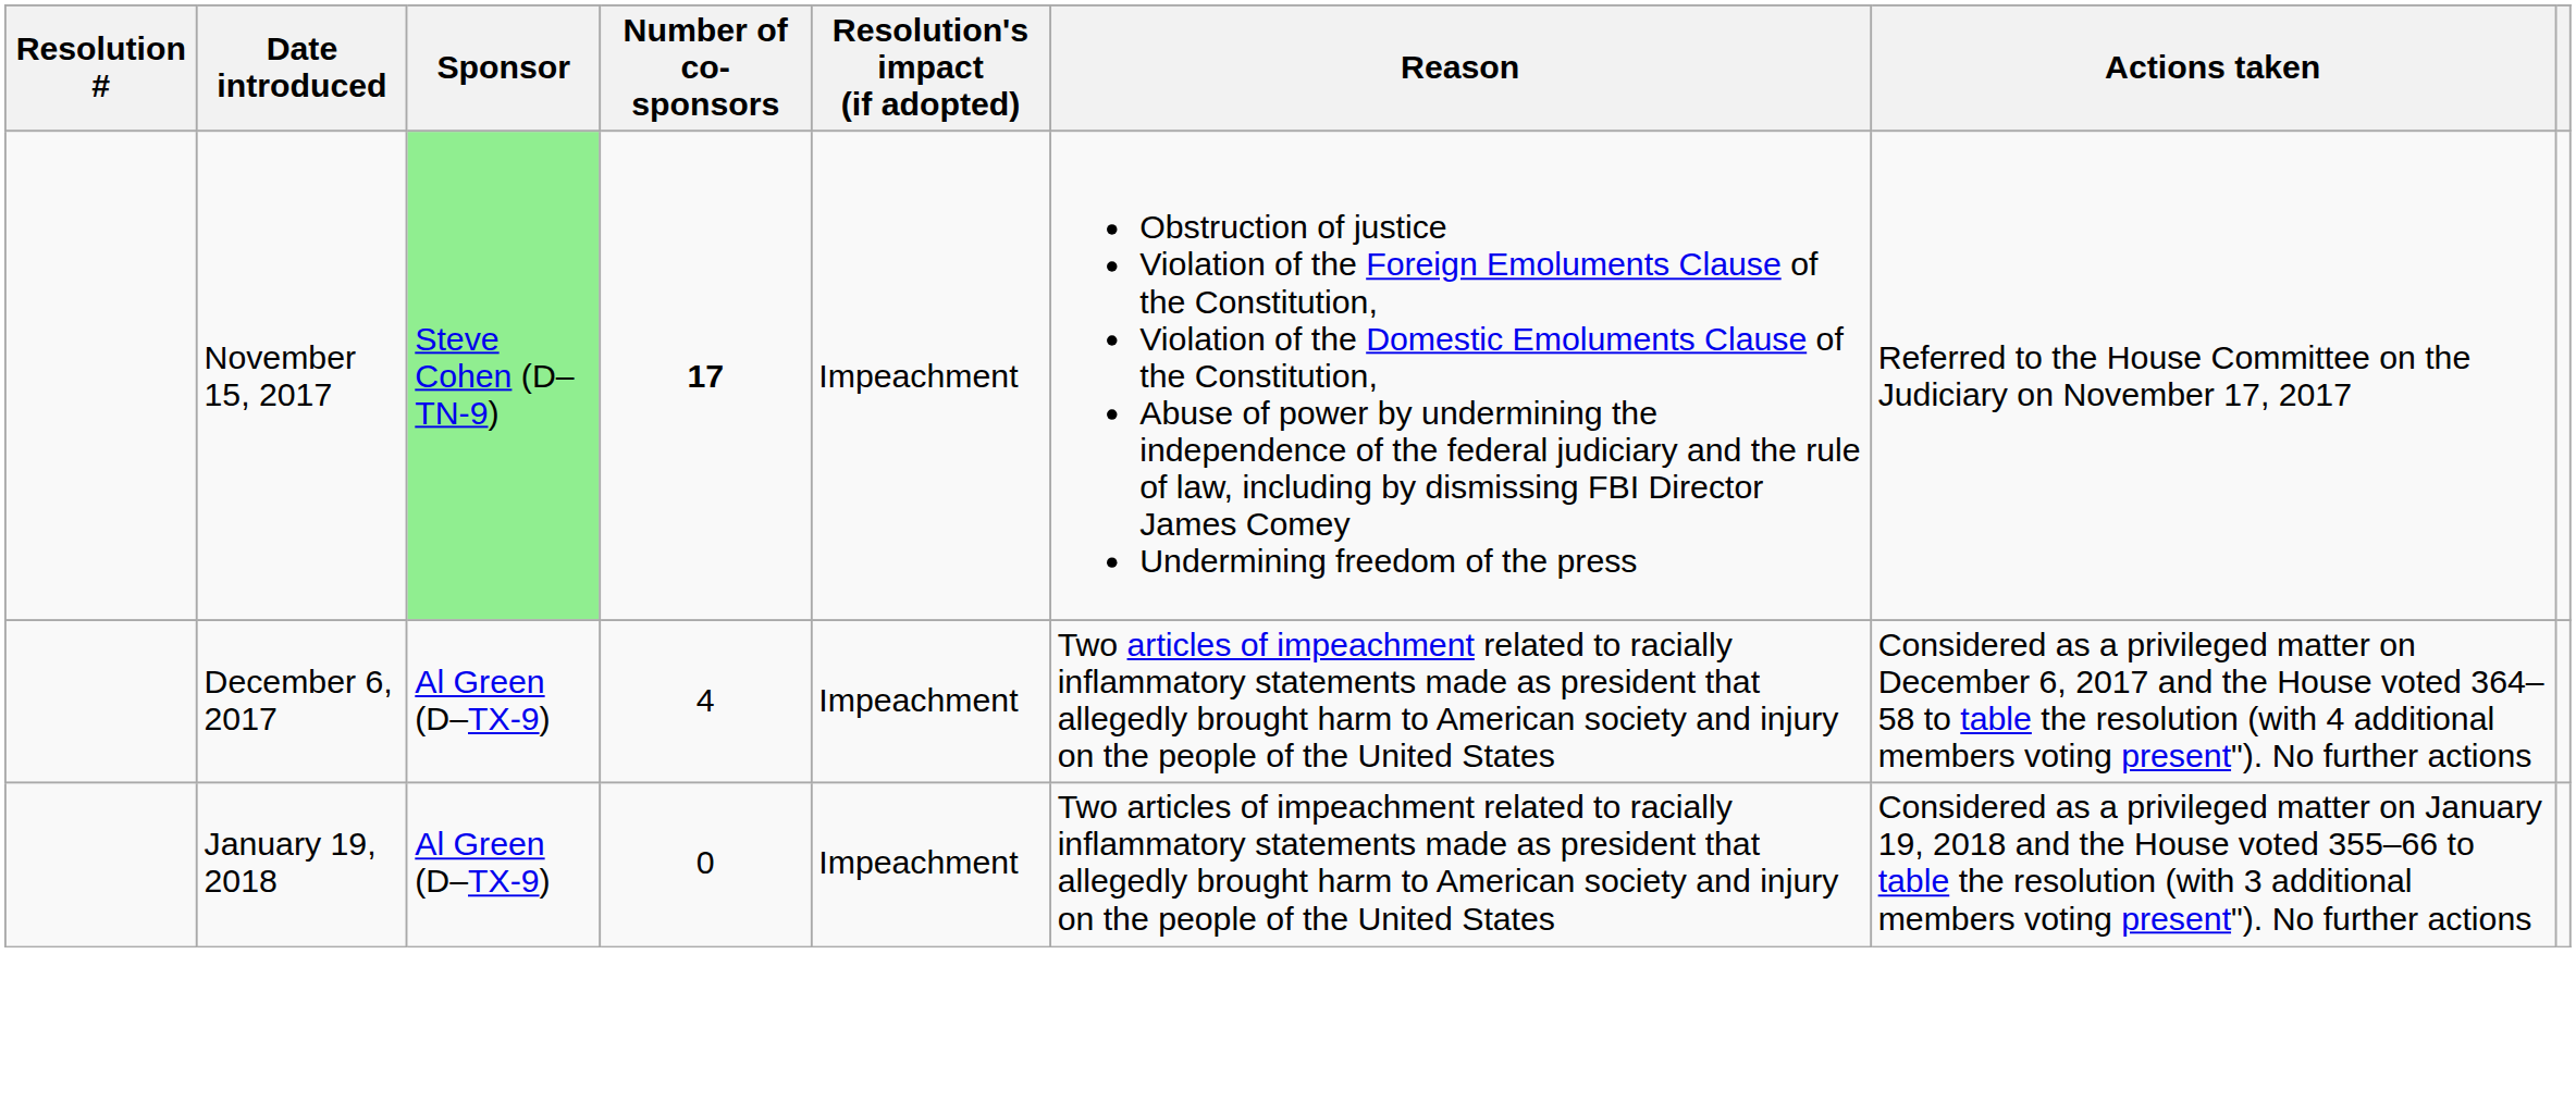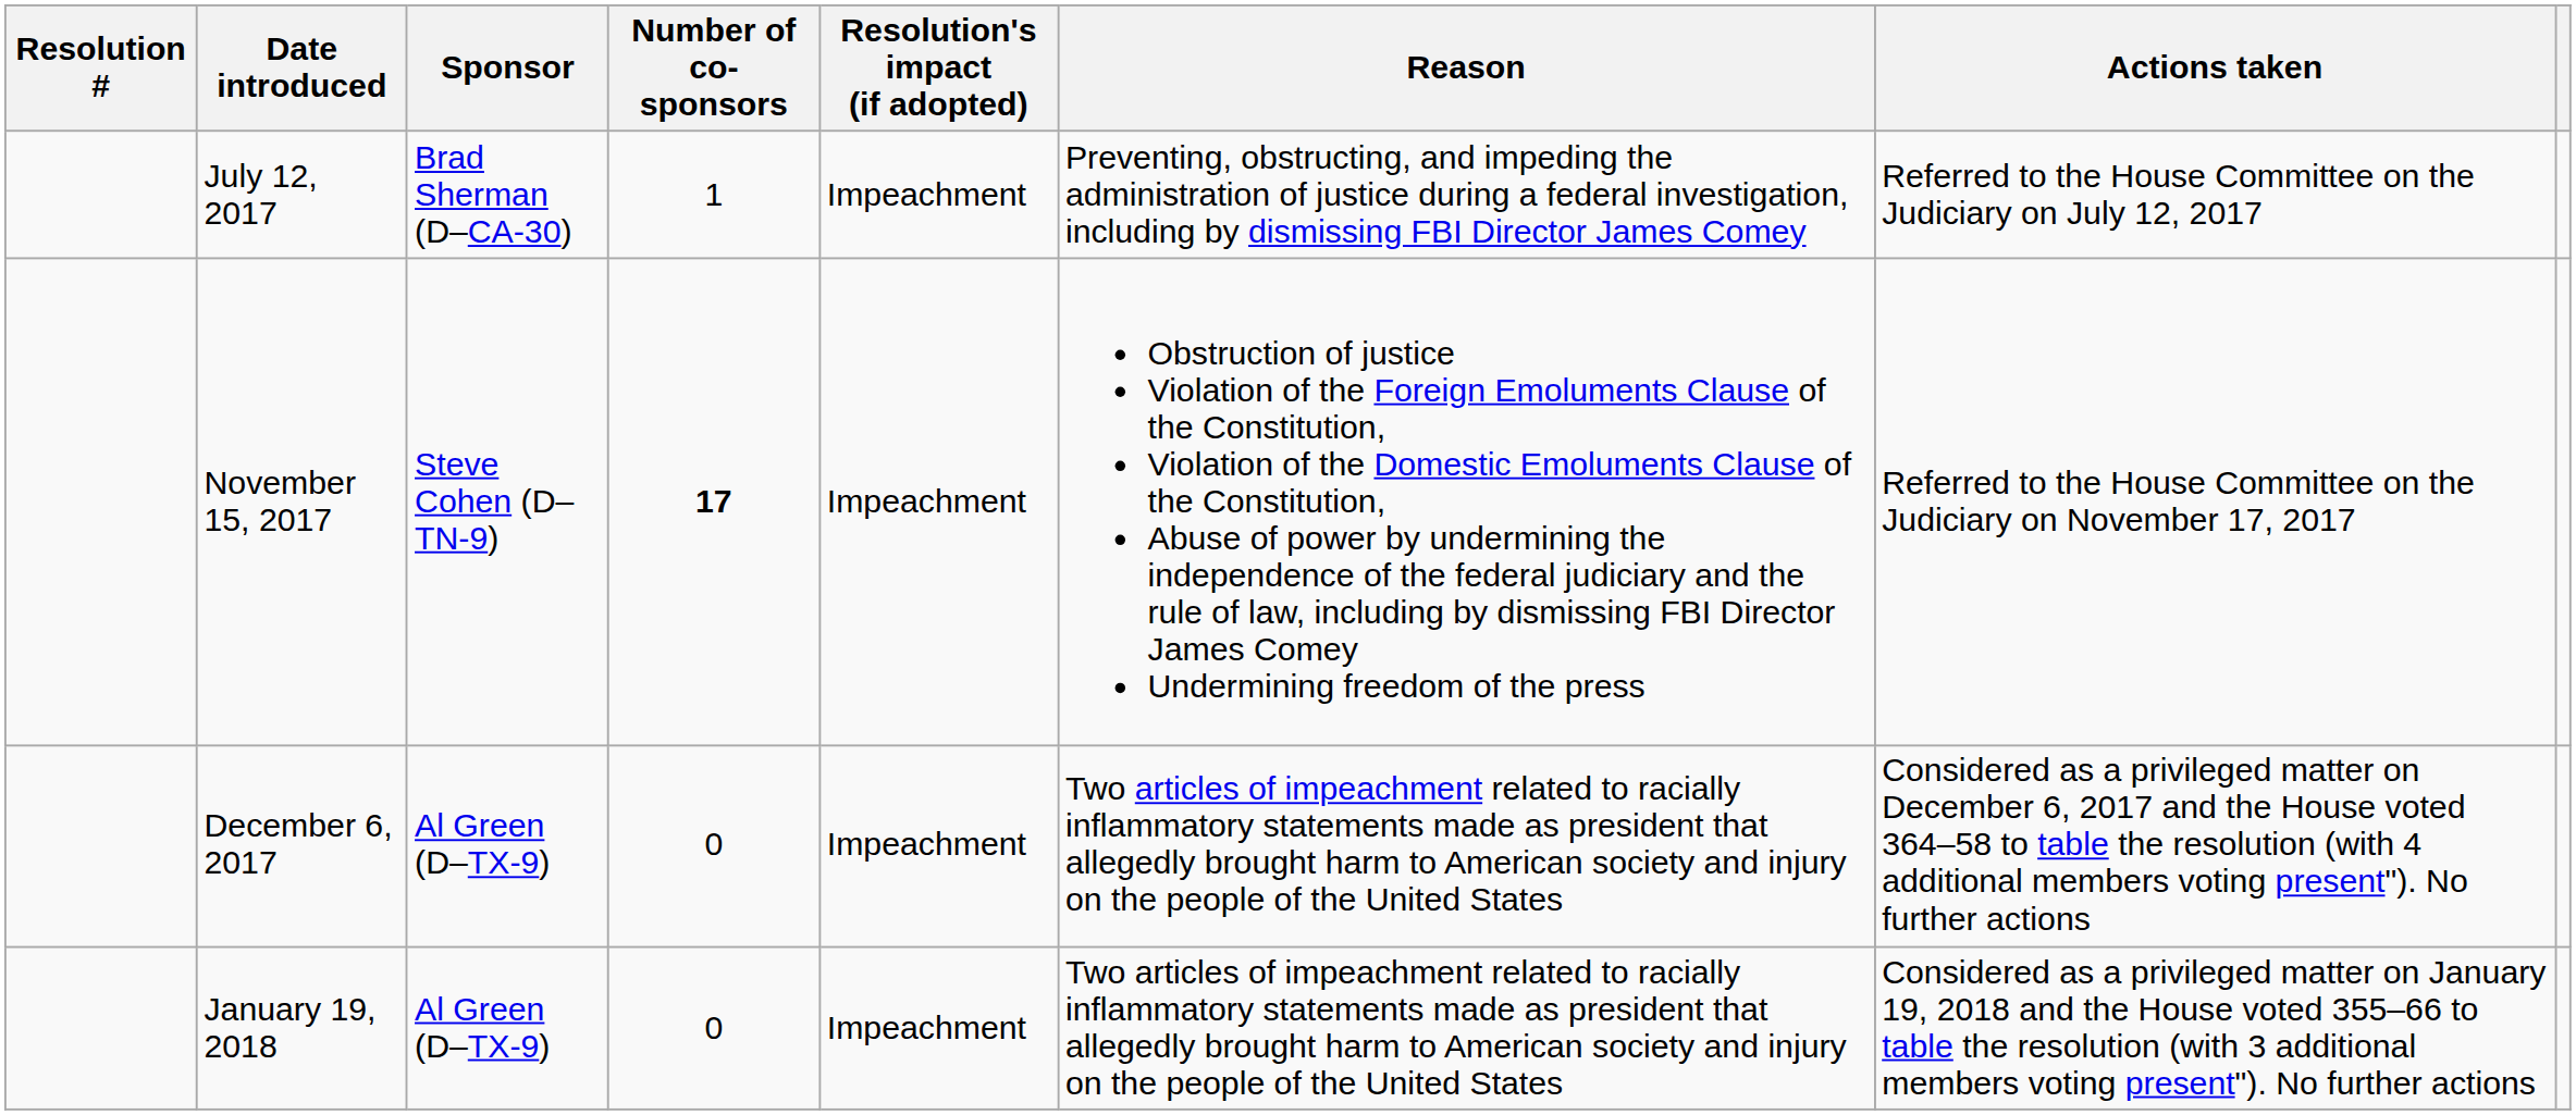+ row: July 12, 2017 | Brad Sherman (D–CA-30) | 1 | Impeachment | Preventing, obstructing, and impeding the administration of justice during a federal investigation, including by dismissing FBI Director James Comey | Referred to the House Committee on the Judiciary on July 12, 2017
November 15, 2017 | Sponsor: lightgreen background -> no background
December 6, 2017 | Number of co-sponsors: 4 -> 0
